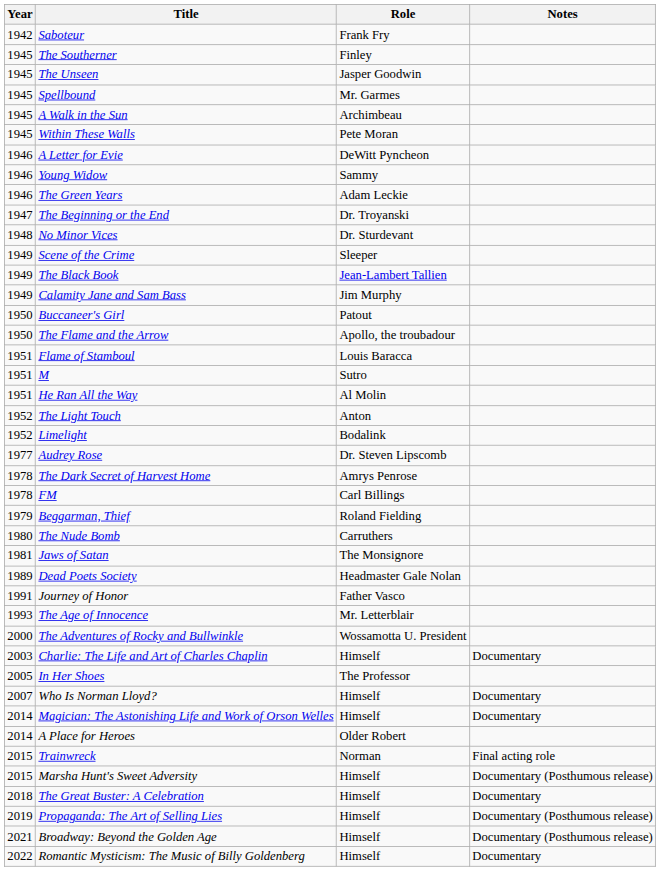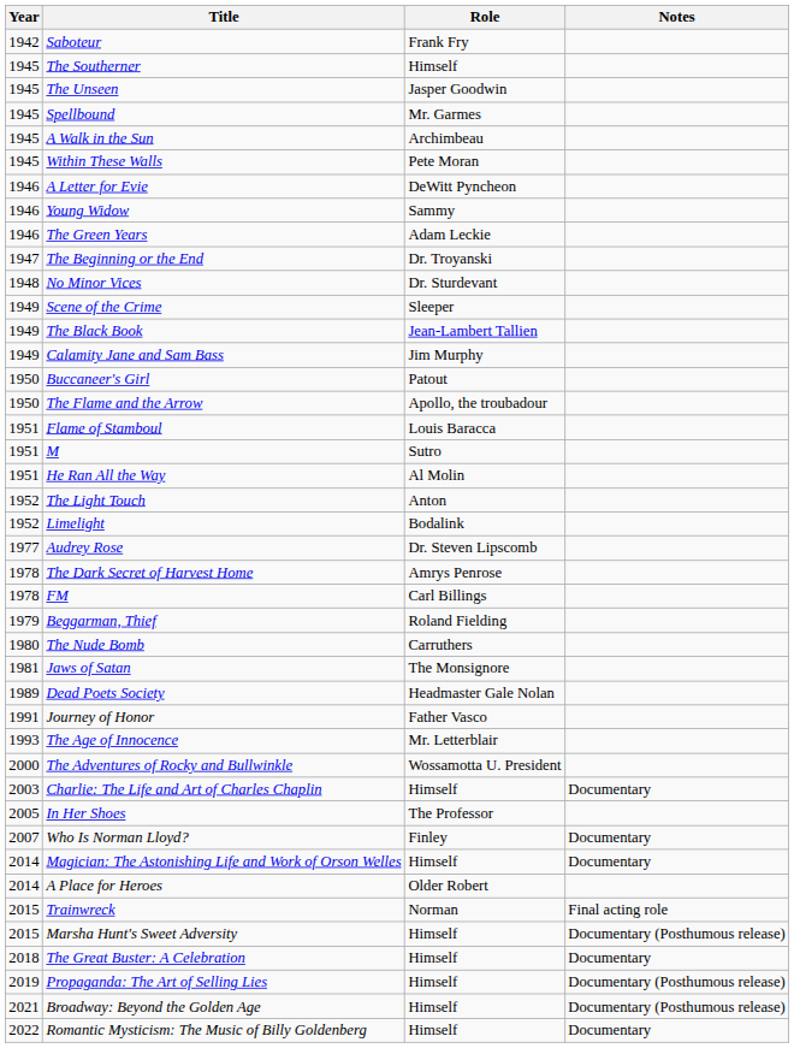The Southerner | Role: Finley -> Himself
Who Is Norman Lloyd? | Role: Himself -> Finley
